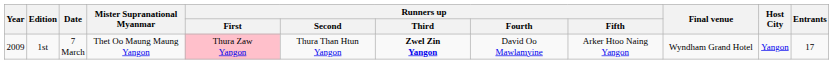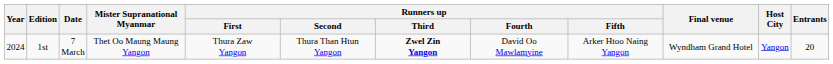1st | Year: 2009 -> 2024
1st | Runners up / First: pink background -> no background
1st | Entrants: 17 -> 20
